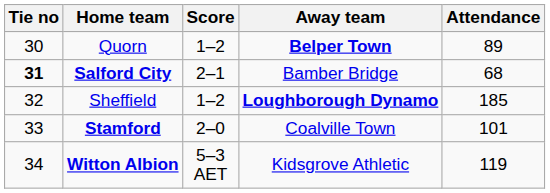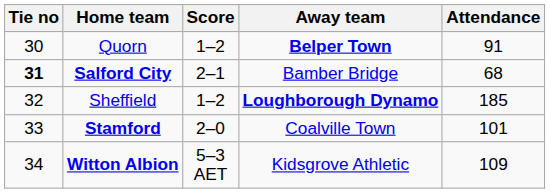Quorn | Attendance: 89 -> 91
Witton Albion | Attendance: 119 -> 109
